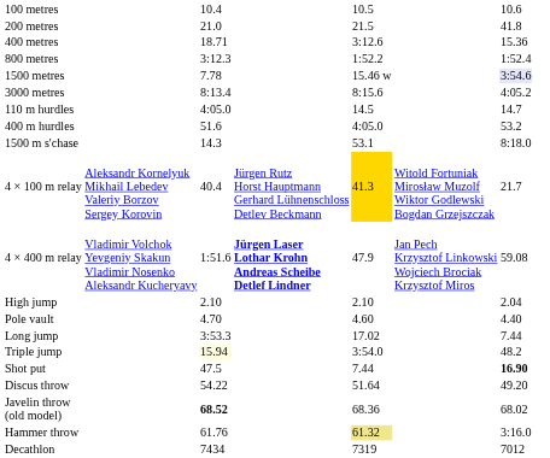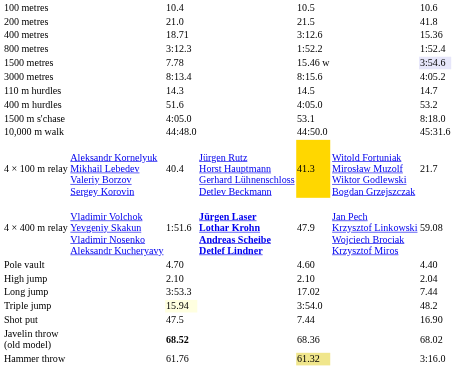110 m hurdles | column 3: 4:05.0 -> 14.3
1500 m s'chase | column 3: 14.3 -> 4:05.0
+ row: 10,000 m walk | 44:48.0 | 44:50.0 | 45:31.6
rows swapped: Pole vault <-> High jump
Shot put | column 7: bold -> normal
- row: Discus throw | 54.22 | 51.64 | 49.20
- row: Decathlon | 7434 | 7319 | 7012
